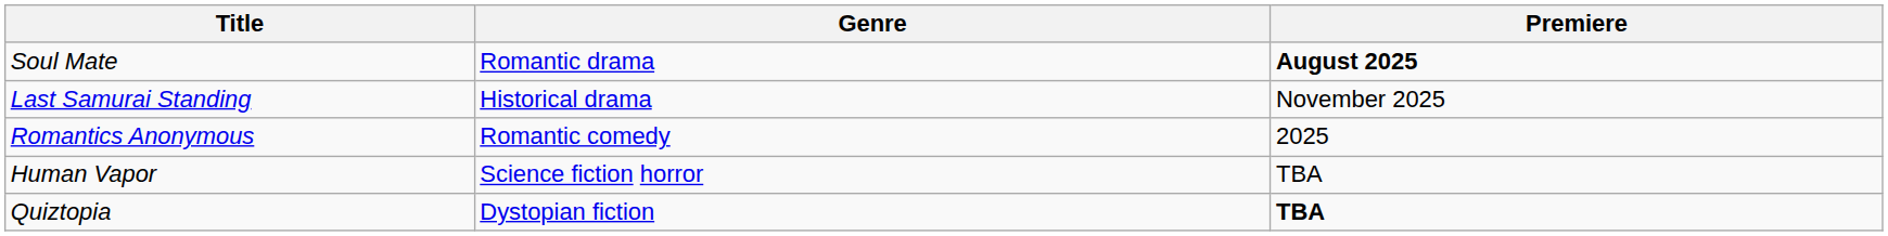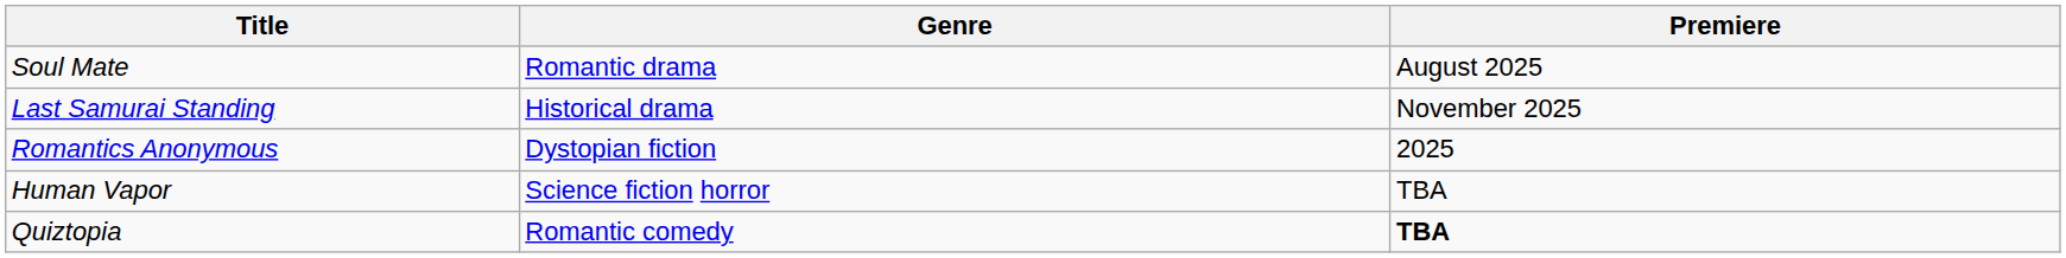Soul Mate | Premiere: bold -> normal
Romantics Anonymous | Genre: Romantic comedy -> Dystopian fiction
Quiztopia | Genre: Dystopian fiction -> Romantic comedy
